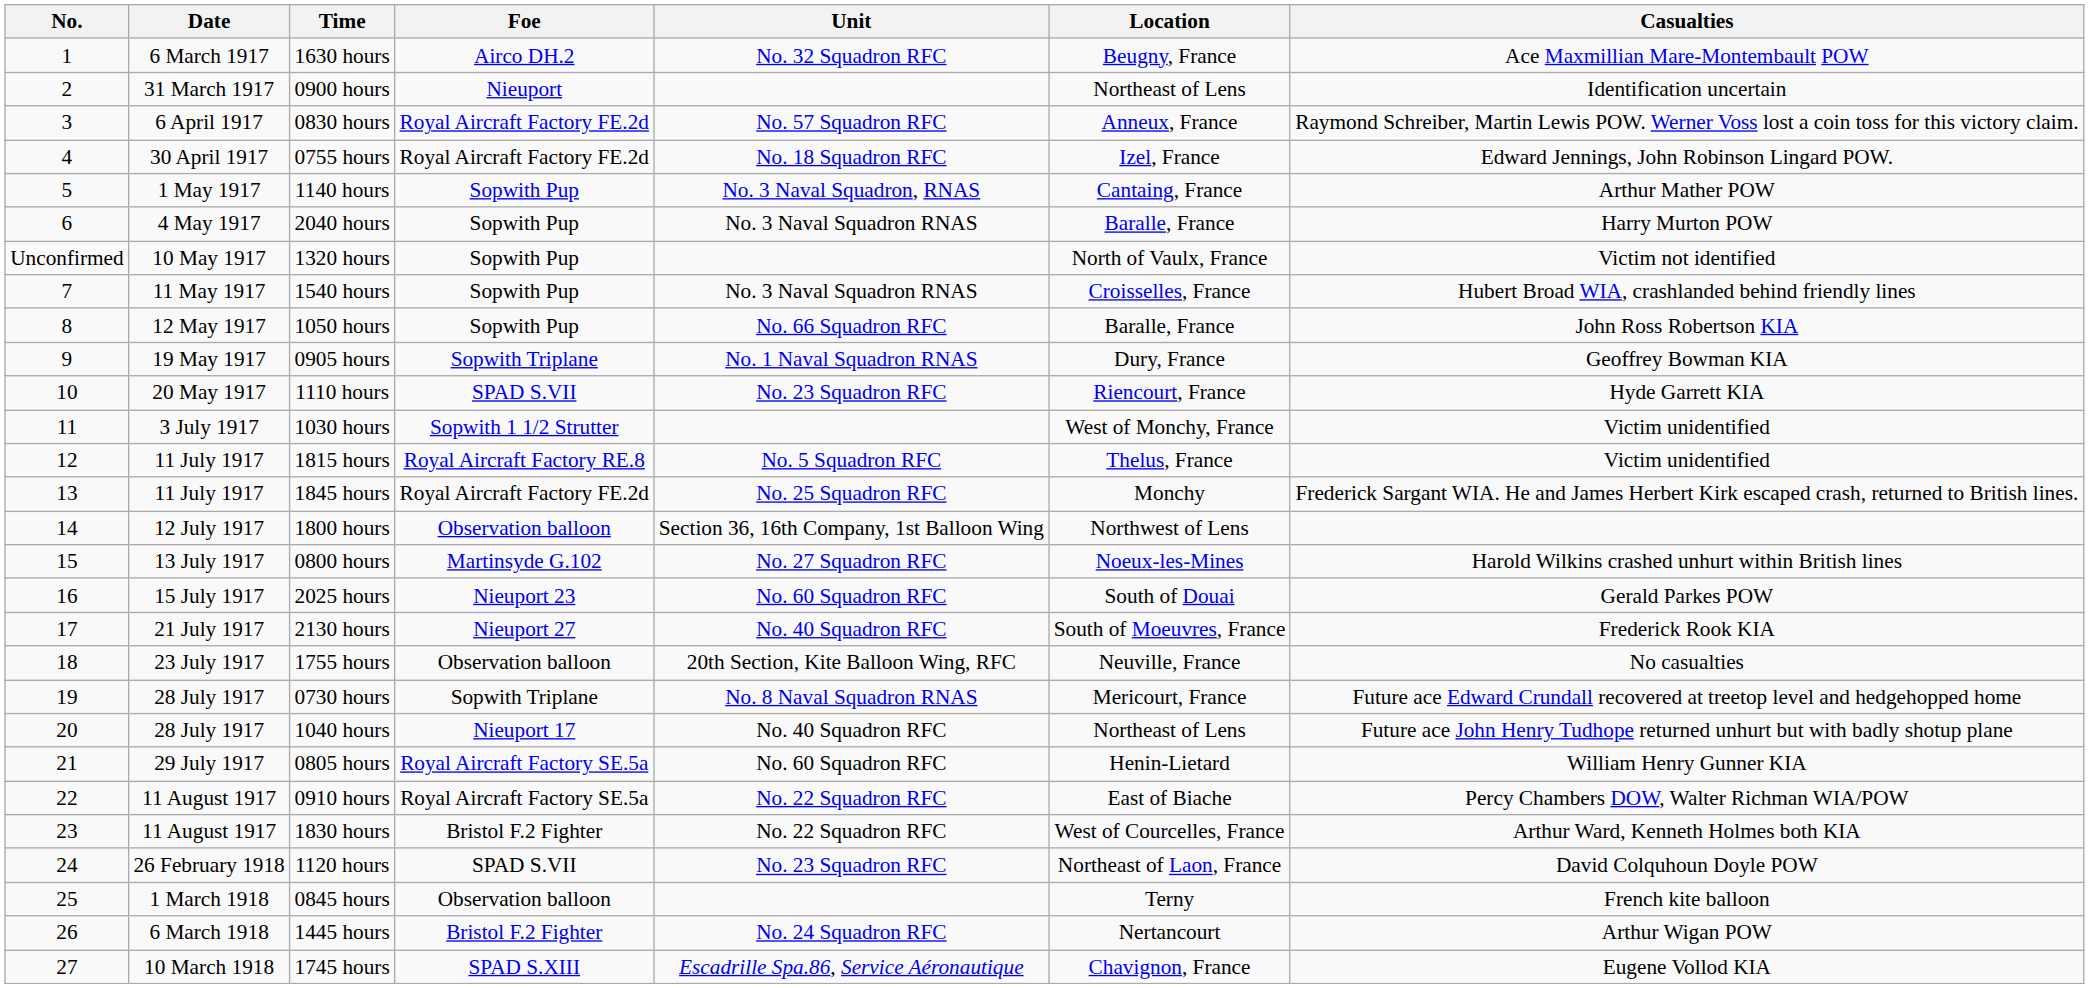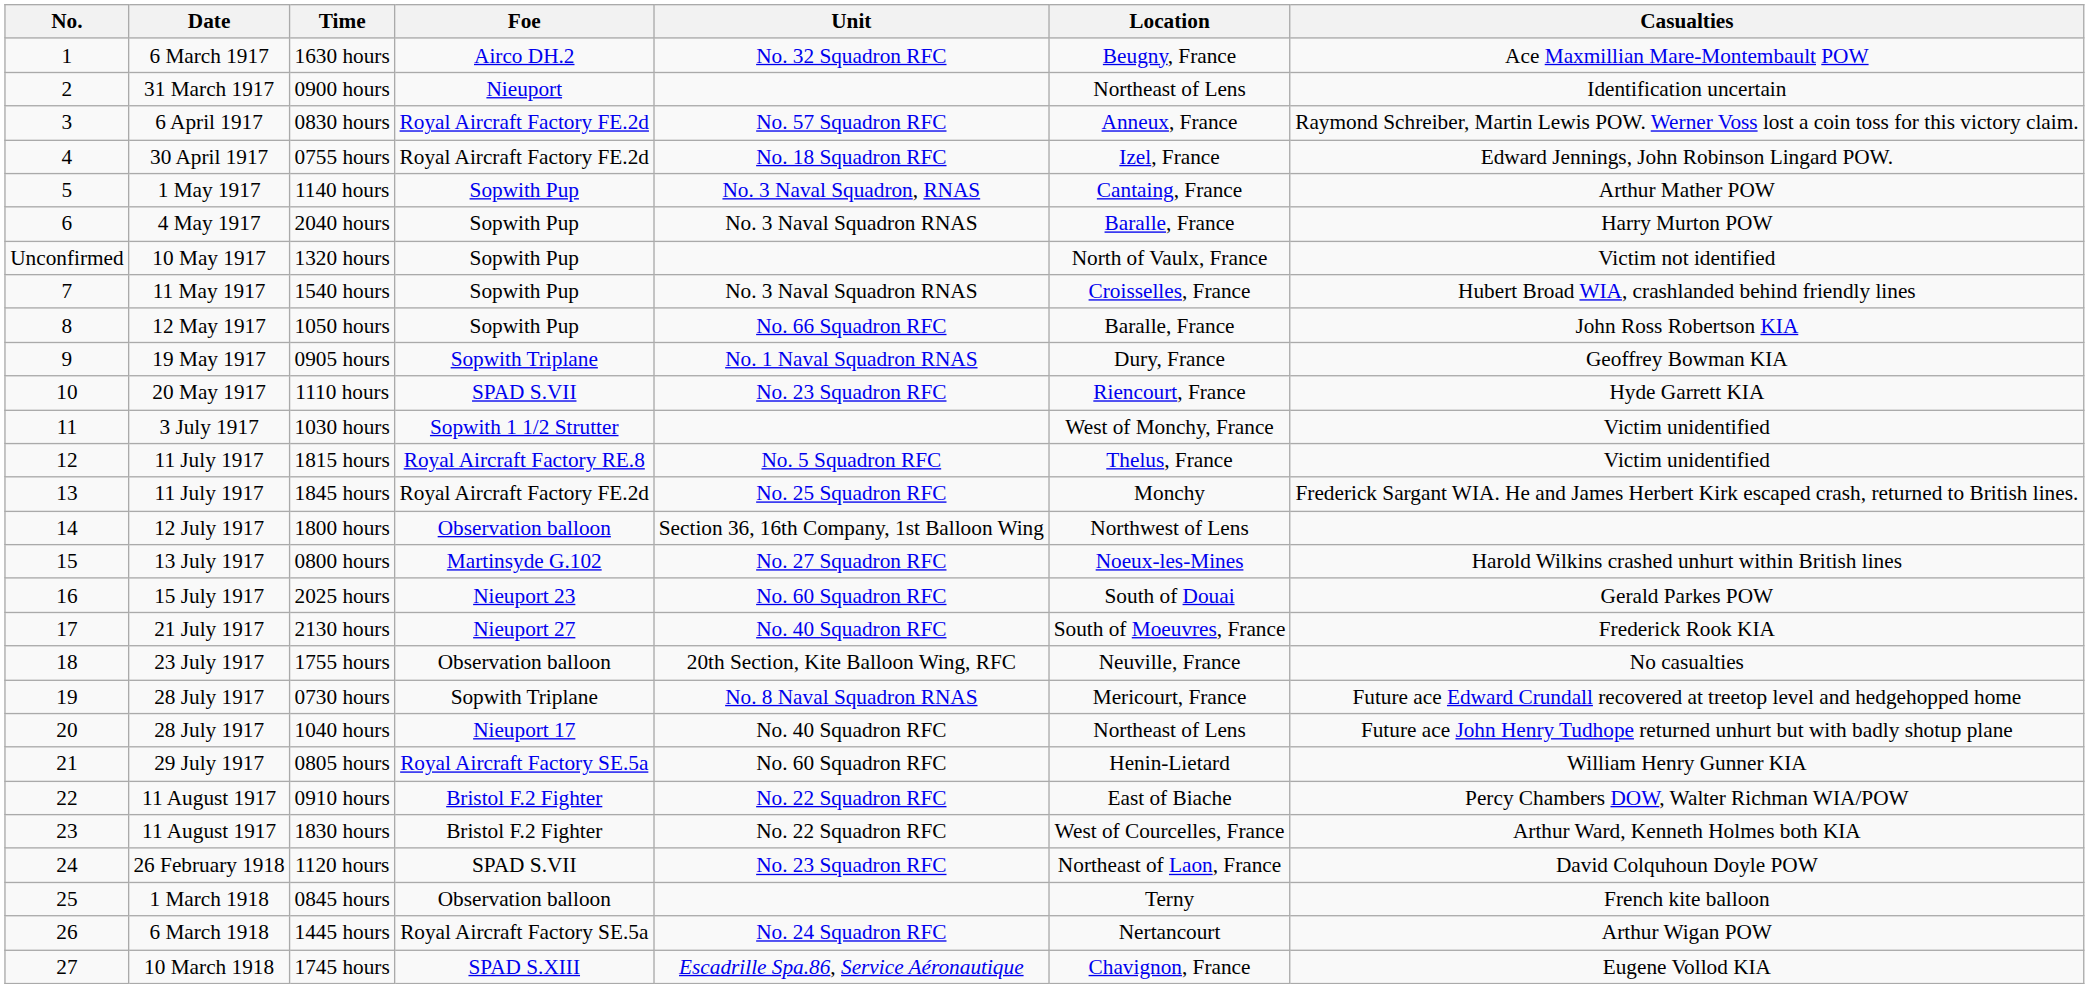0910 hours | Foe: Royal Aircraft Factory SE.5a -> Bristol F.2 Fighter
1445 hours | Foe: Bristol F.2 Fighter -> Royal Aircraft Factory SE.5a
